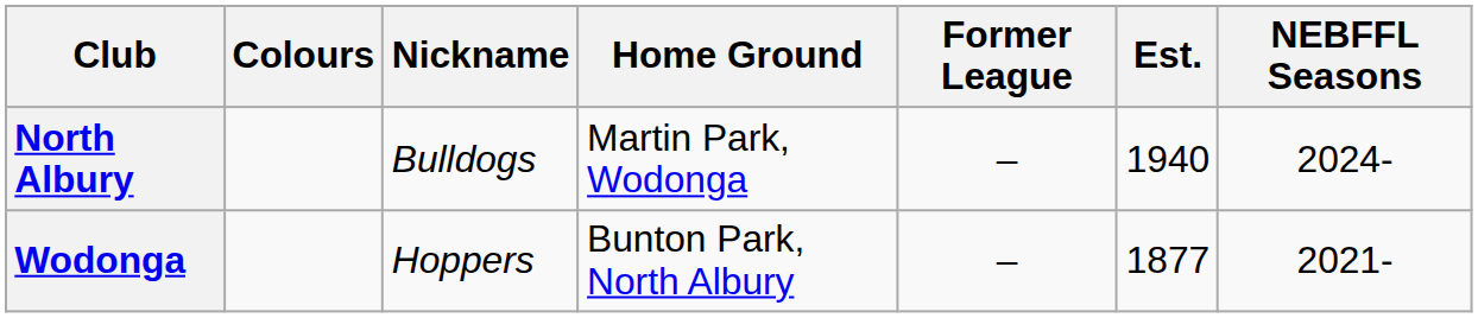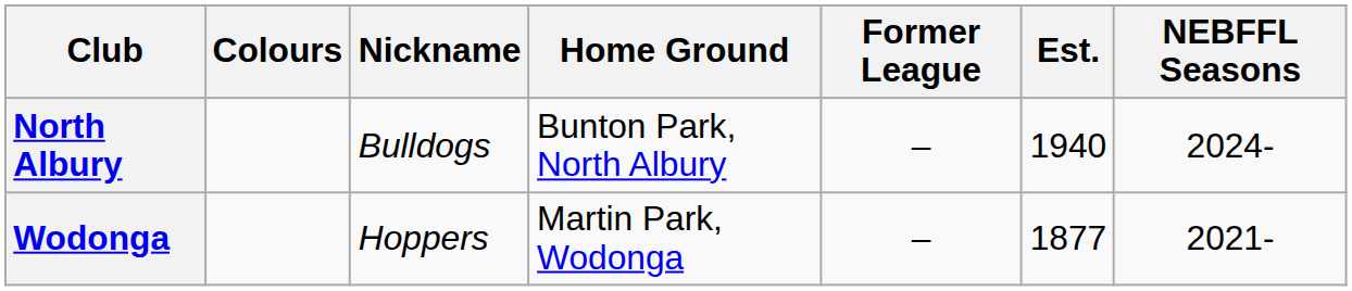North Albury | Home Ground: Martin Park, Wodonga -> Bunton Park, North Albury
Wodonga | Home Ground: Bunton Park, North Albury -> Martin Park, Wodonga
